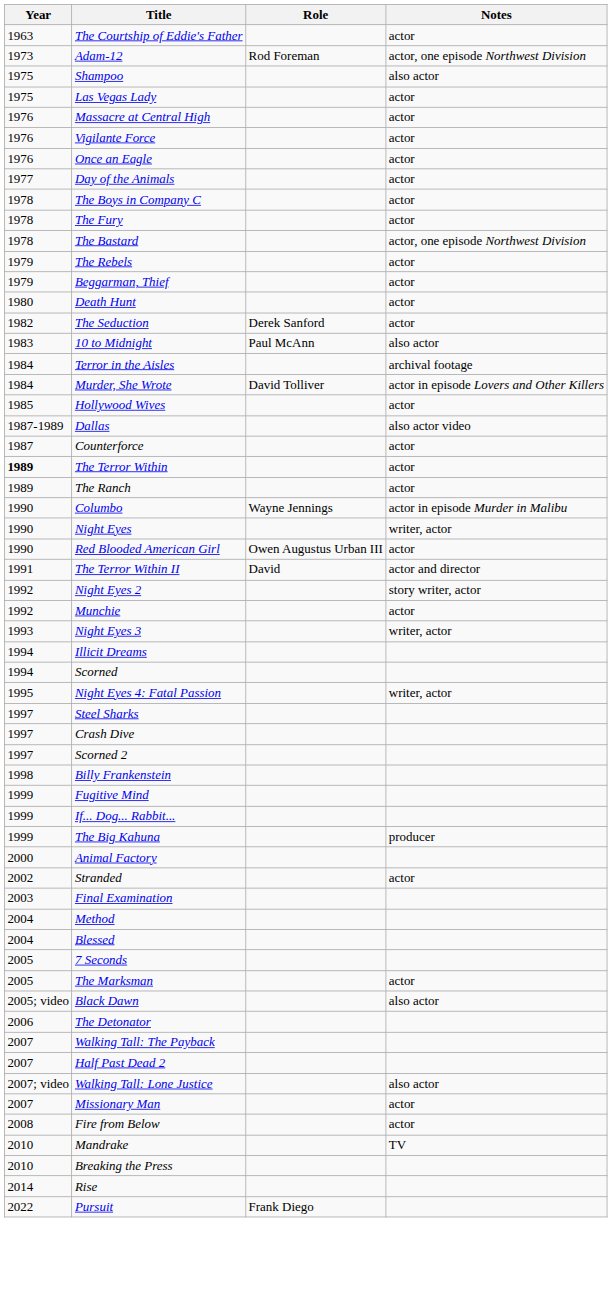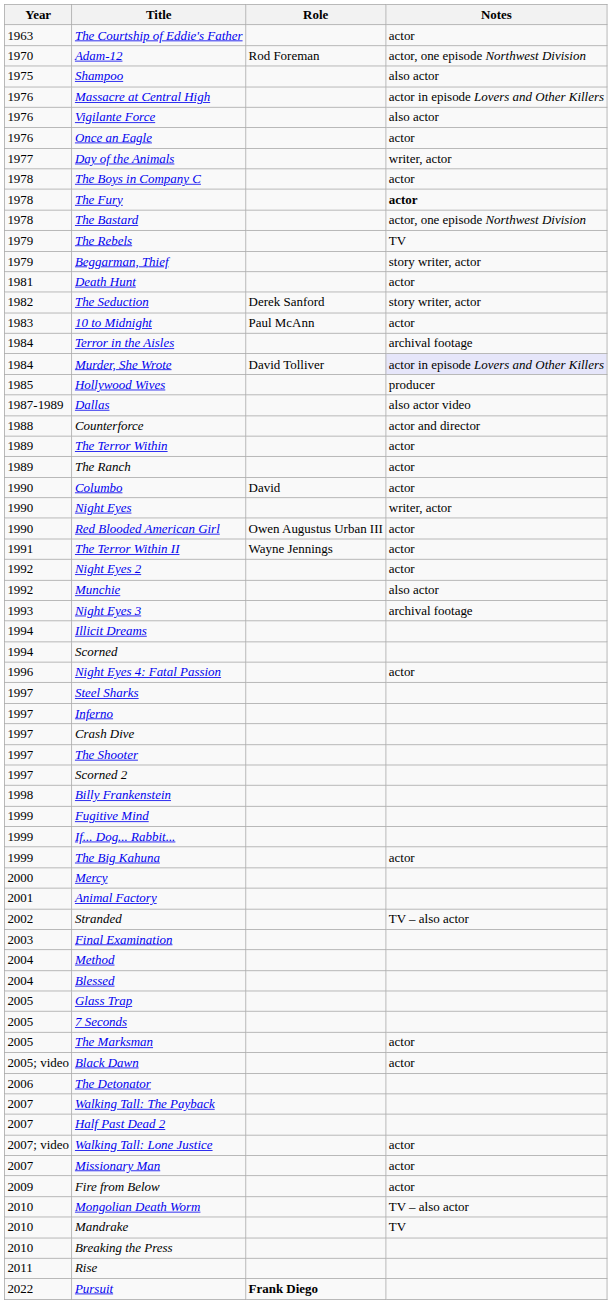Adam-12 | Year: 1973 -> 1970
- row: 1975 | Las Vegas Lady | actor
Massacre at Central High | Notes: actor -> actor in episode Lovers and Other Killers
Vigilante Force | Notes: actor -> also actor
Day of the Animals | Notes: actor -> writer, actor
The Fury | Notes: normal -> bold
The Rebels | Notes: actor -> TV
Beggarman, Thief | Notes: actor -> story writer, actor
Death Hunt | Year: 1980 -> 1981
The Seduction | Notes: actor -> story writer, actor
10 to Midnight | Notes: also actor -> actor
Murder, She Wrote | Notes: no background -> lavender background
Hollywood Wives | Notes: actor -> producer
Counterforce | Year: 1987 -> 1988
Counterforce | Notes: actor -> actor and director
The Terror Within | Year: bold -> normal
Columbo | Role: Wayne Jennings -> David
Columbo | Notes: actor in episode Murder in Malibu -> actor
The Terror Within II | Role: David -> Wayne Jennings
The Terror Within II | Notes: actor and director -> actor
Night Eyes 2 | Notes: story writer, actor -> actor
Munchie | Notes: actor -> also actor
Night Eyes 3 | Notes: writer, actor -> archival footage
Night Eyes 4: Fatal Passion | Year: 1995 -> 1996
Night Eyes 4: Fatal Passion | Notes: writer, actor -> actor
+ row: 1997 | Inferno
+ row: 1997 | The Shooter
The Big Kahuna | Notes: producer -> actor
+ row: 2000 | Mercy
Animal Factory | Year: 2000 -> 2001
Stranded | Notes: actor -> TV – also actor
+ row: 2005 | Glass Trap
Black Dawn | Notes: also actor -> actor
Walking Tall: Lone Justice | Notes: also actor -> actor
Fire from Below | Year: 2008 -> 2009
+ row: 2010 | Mongolian Death Worm | TV – also actor
Rise | Year: 2014 -> 2011
Pursuit | Role: normal -> bold
